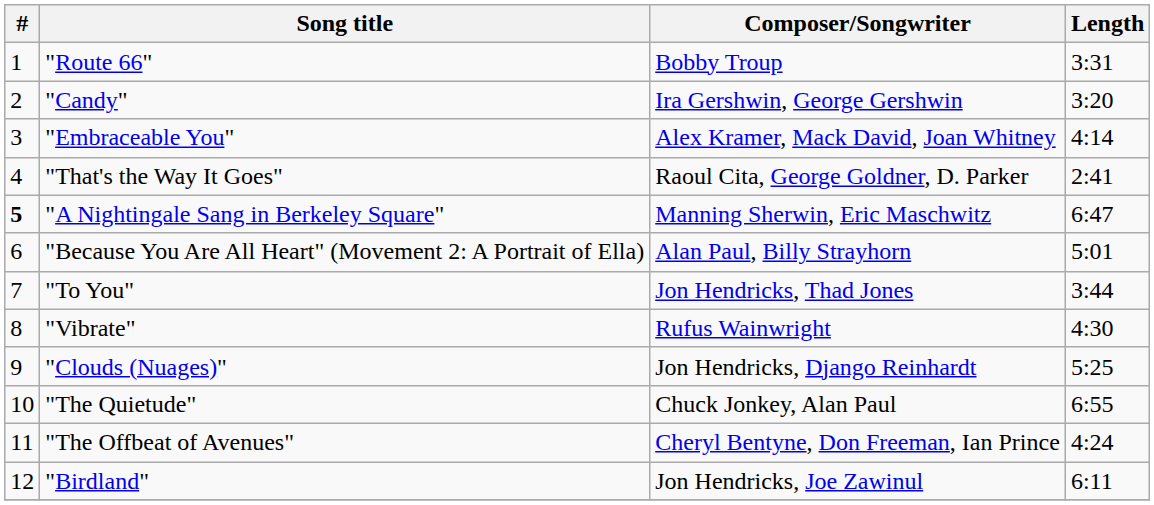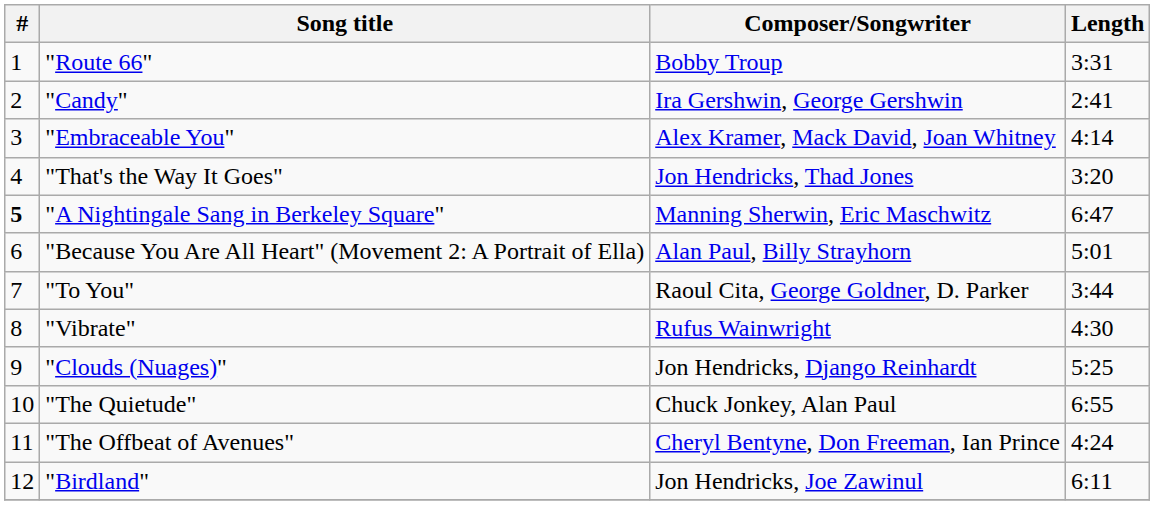"Candy" | Length: 3:20 -> 2:41
"That's the Way It Goes" | Composer/Songwriter: Raoul Cita, George Goldner, D. Parker -> Jon Hendricks, Thad Jones
"That's the Way It Goes" | Length: 2:41 -> 3:20
"To You" | Composer/Songwriter: Jon Hendricks, Thad Jones -> Raoul Cita, George Goldner, D. Parker
